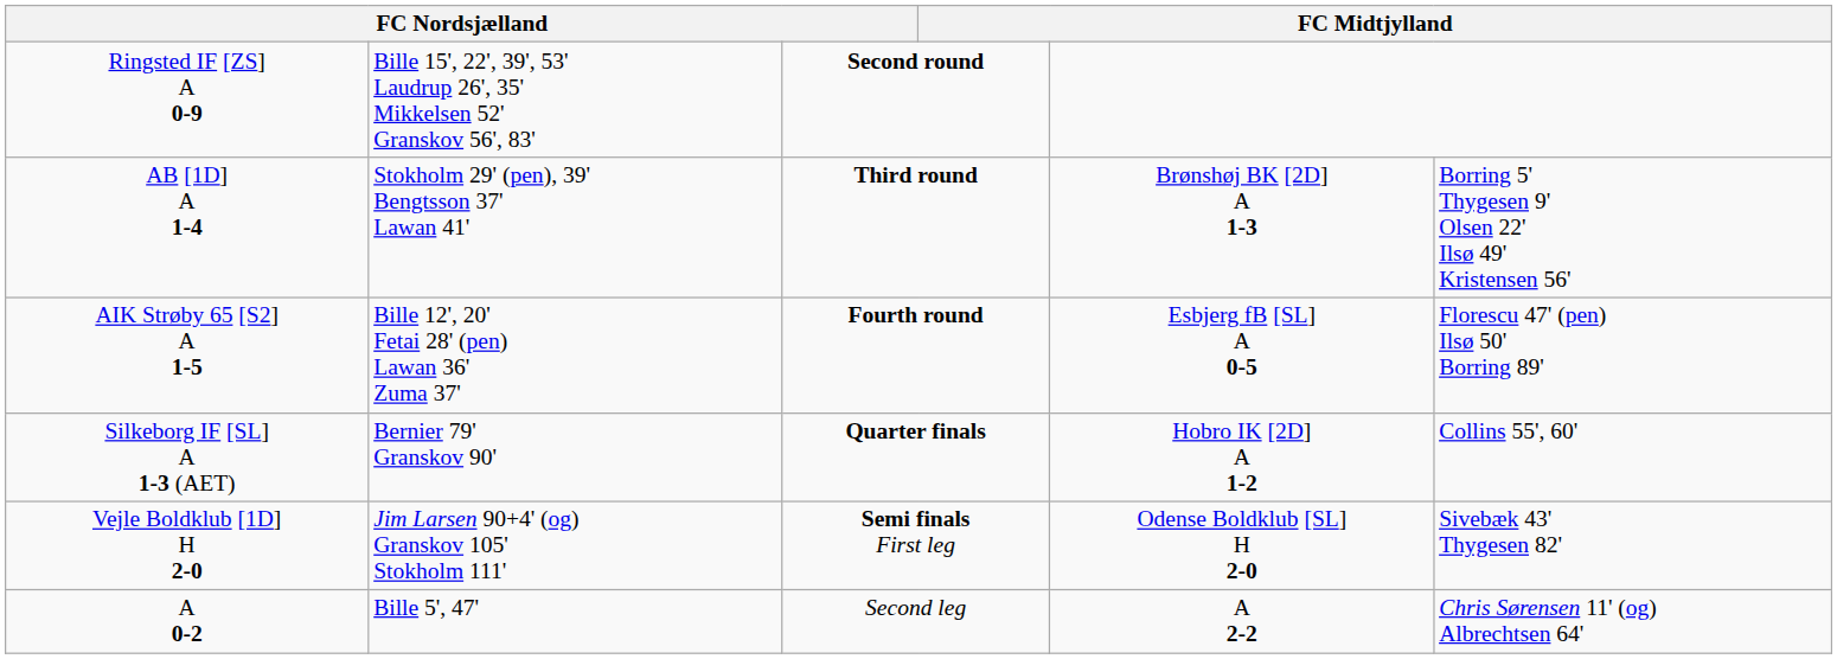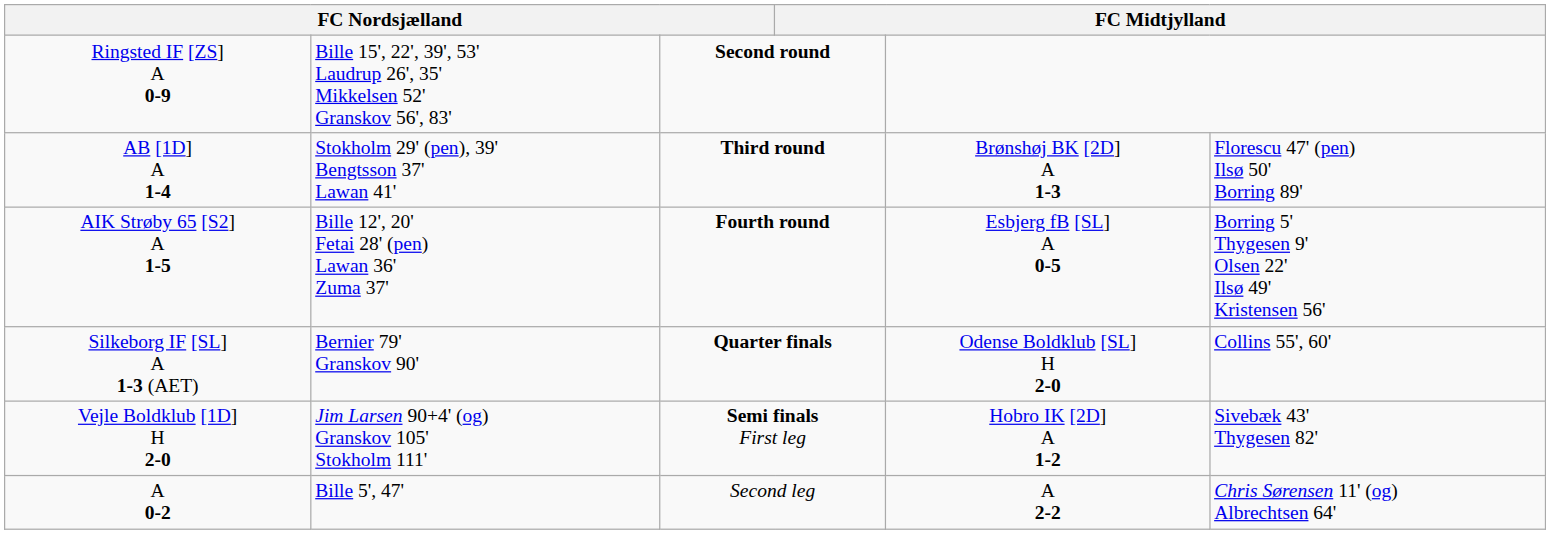AB [1D] A 1-4 | column 6: Borring 5' Thygesen 9' Olsen 22' Ilsø 49' Kristensen 56' -> Florescu 47' (pen) Ilsø 50' Borring 89'
AIK Strøby 65 [S2] A 1-5 | column 6: Florescu 47' (pen) Ilsø 50' Borring 89' -> Borring 5' Thygesen 9' Olsen 22' Ilsø 49' Kristensen 56'
Silkeborg IF [SL] A 1-3 (AET) | column 5: Hobro IK [2D] A 1-2 -> Odense Boldklub [SL] H 2-0
Vejle Boldklub [1D] H 2-0 | column 5: Odense Boldklub [SL] H 2-0 -> Hobro IK [2D] A 1-2
